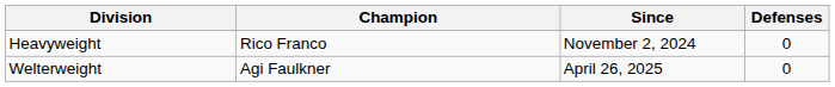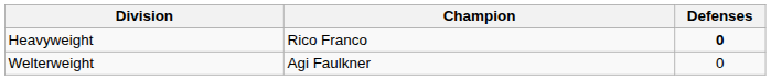- column: Since | November 2, 2024 | April 26, 2025
Heavyweight | Defenses: normal -> bold
